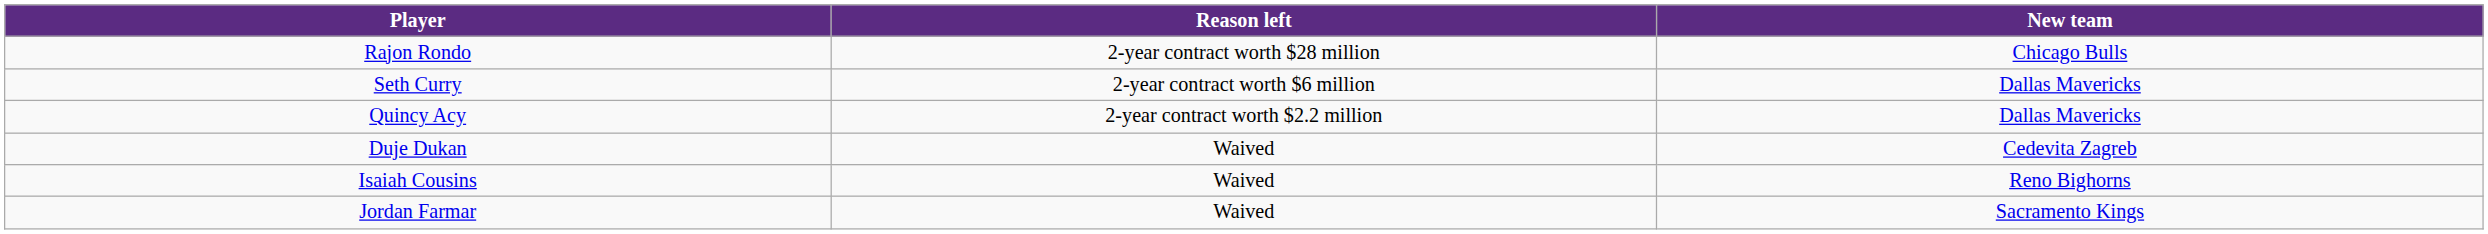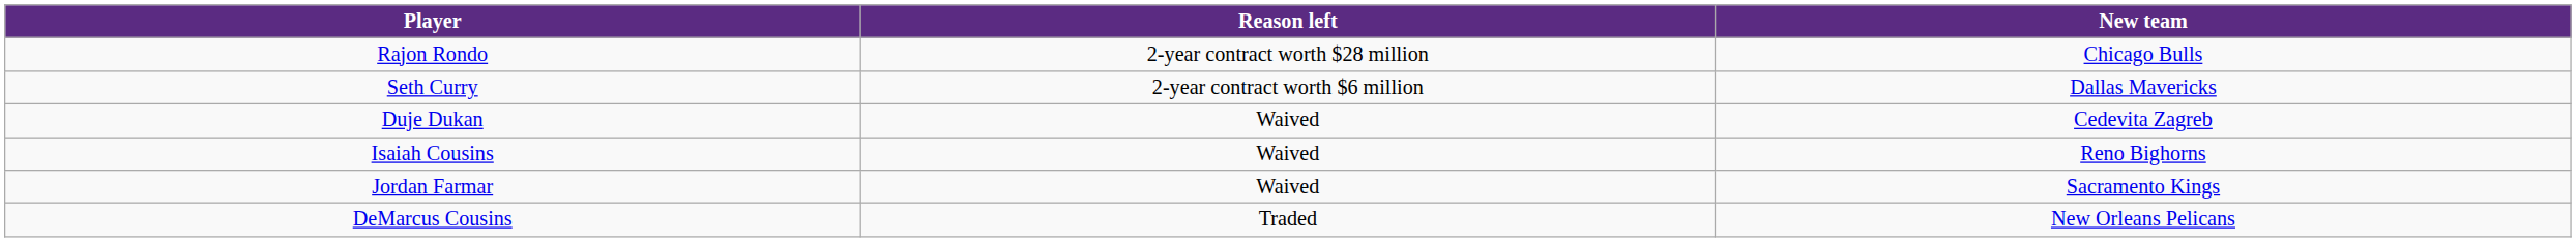- row: Quincy Acy | 2-year contract worth $2.2 million | Dallas Mavericks
+ row: DeMarcus Cousins | Traded | New Orleans Pelicans
